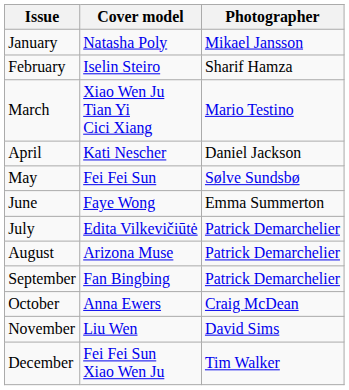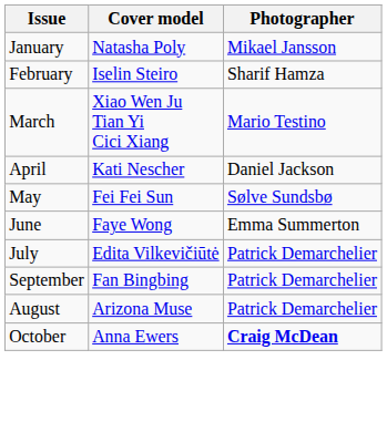rows swapped: August <-> September
October | Photographer: normal -> bold
- row: November | Liu Wen | David Sims
- row: December | Fei Fei Sun Xiao Wen Ju | Tim Walker
